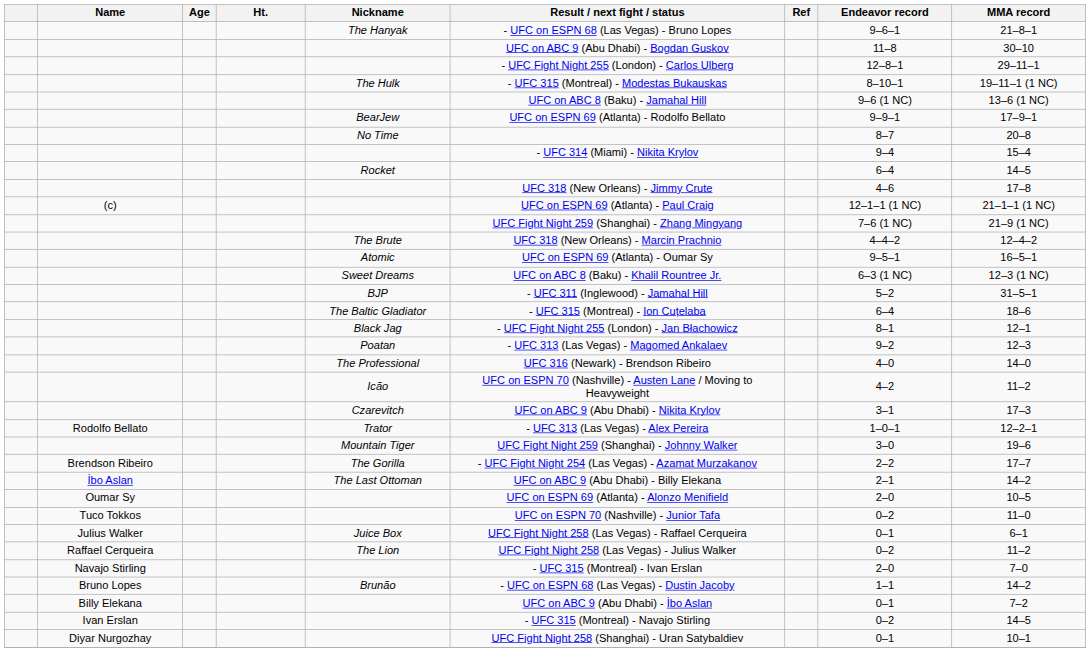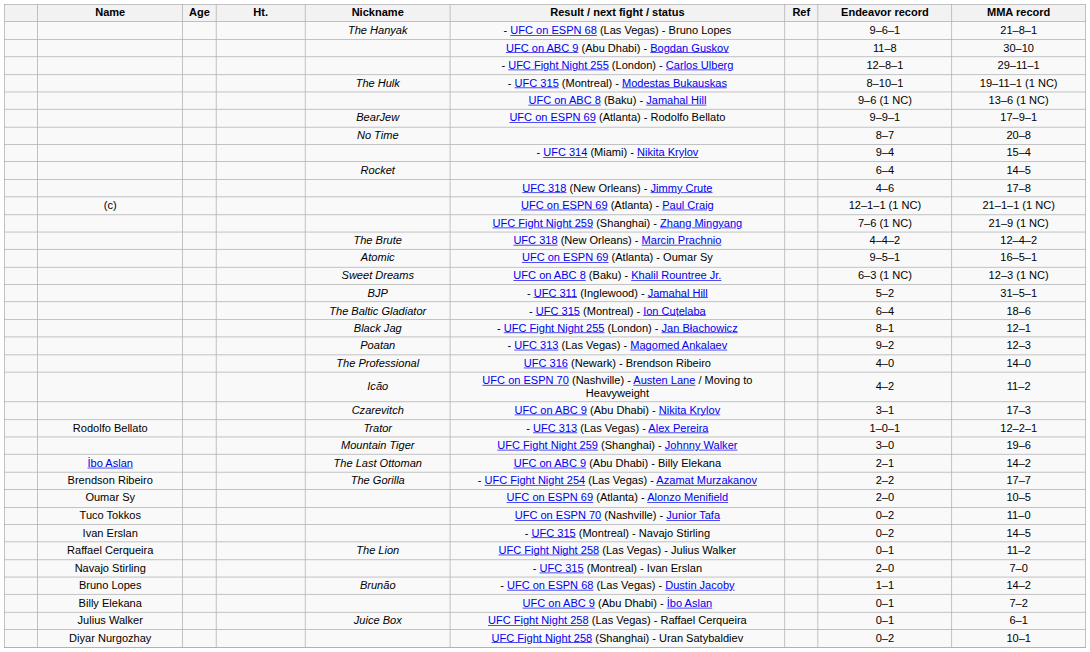rows swapped: Brendson Ribeiro <-> İbo Aslan
rows swapped: Ivan Erslan <-> Julius Walker
Raffael Cerqueira | Endeavor record: 0–2 -> 0–1
Diyar Nurgozhay | Endeavor record: 0–1 -> 0–2
